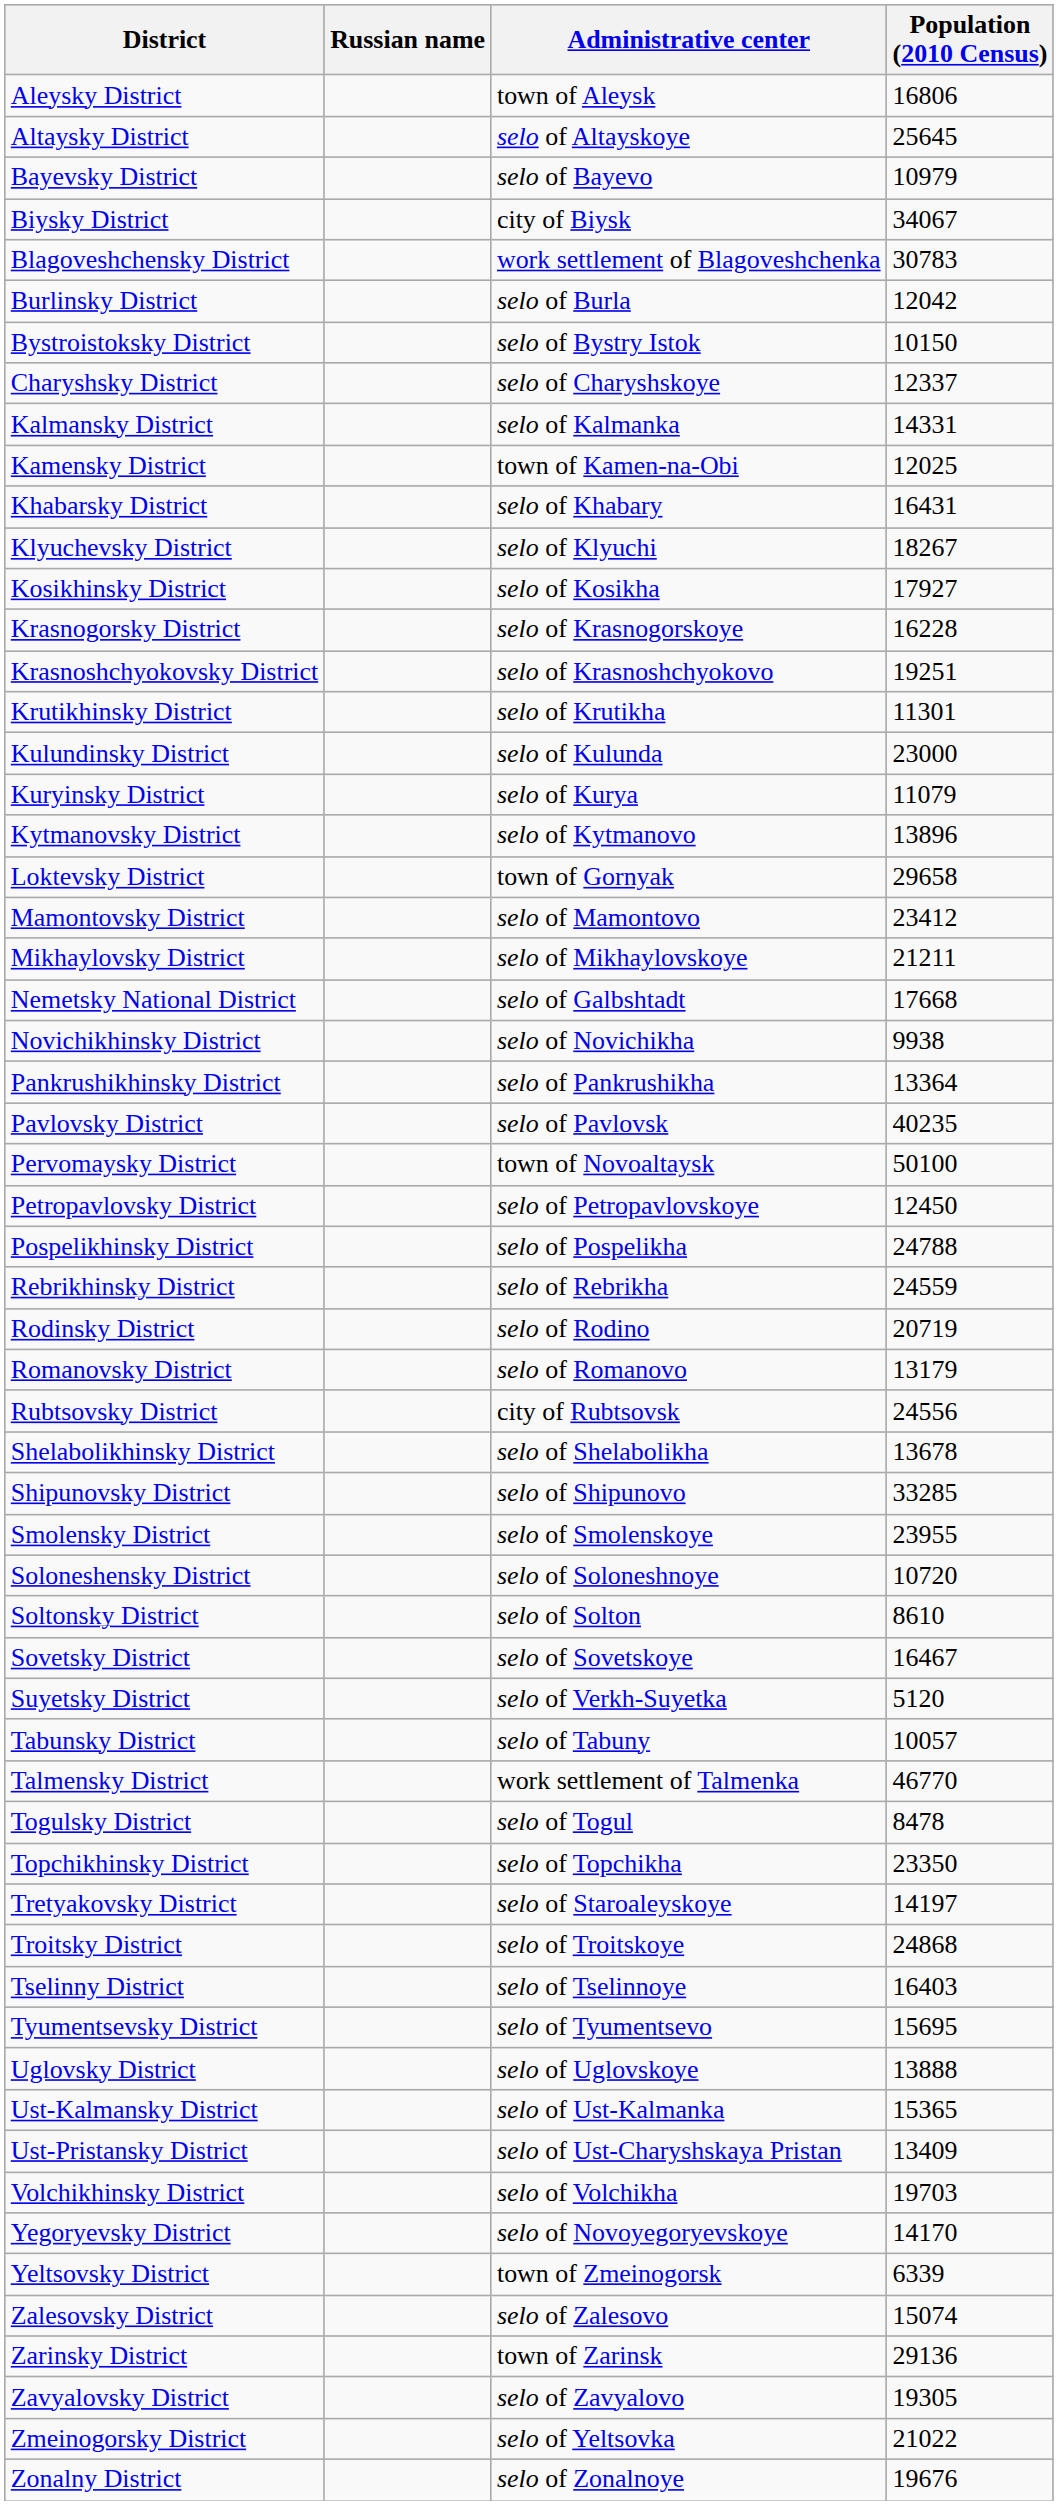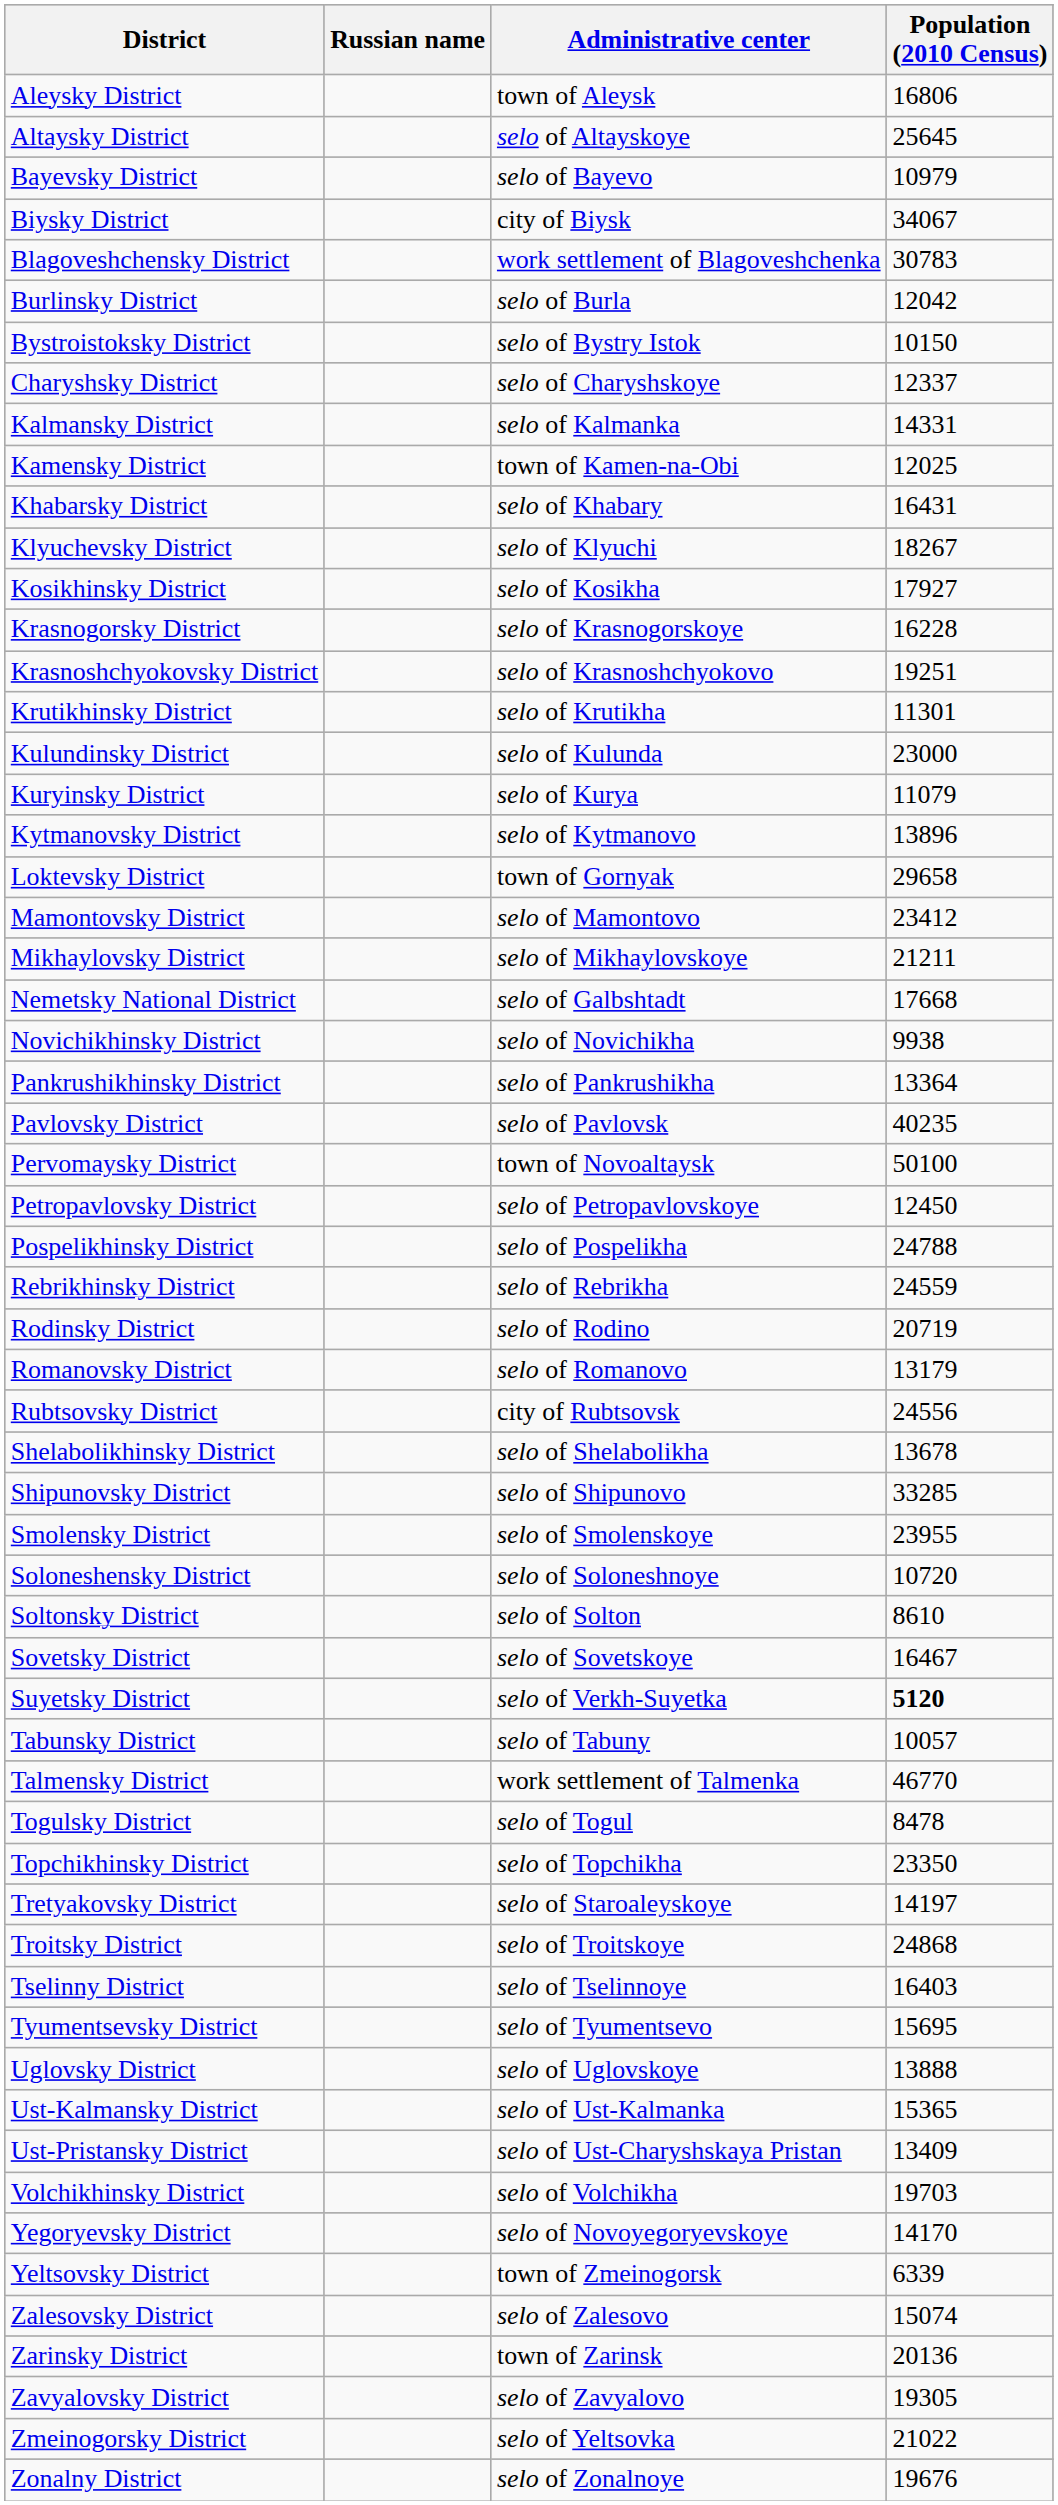Suyetsky District | Population (2010 Census): normal -> bold
Zarinsky District | Population (2010 Census): 29136 -> 20136
